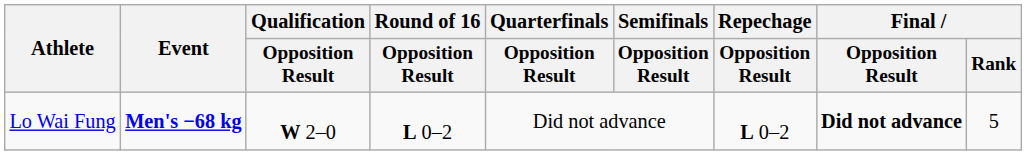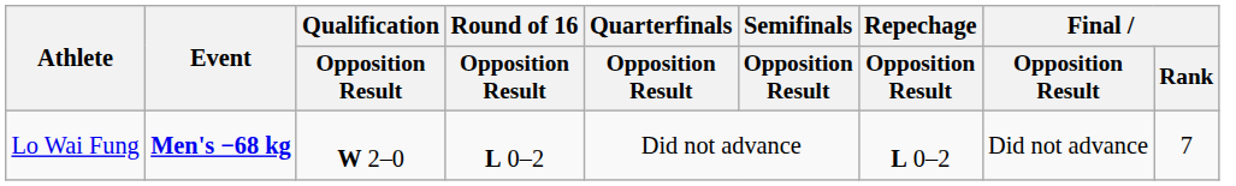Lo Wai Fung | Final / Opposition Result: bold -> normal
Lo Wai Fung | Final / Rank: 5 -> 7
